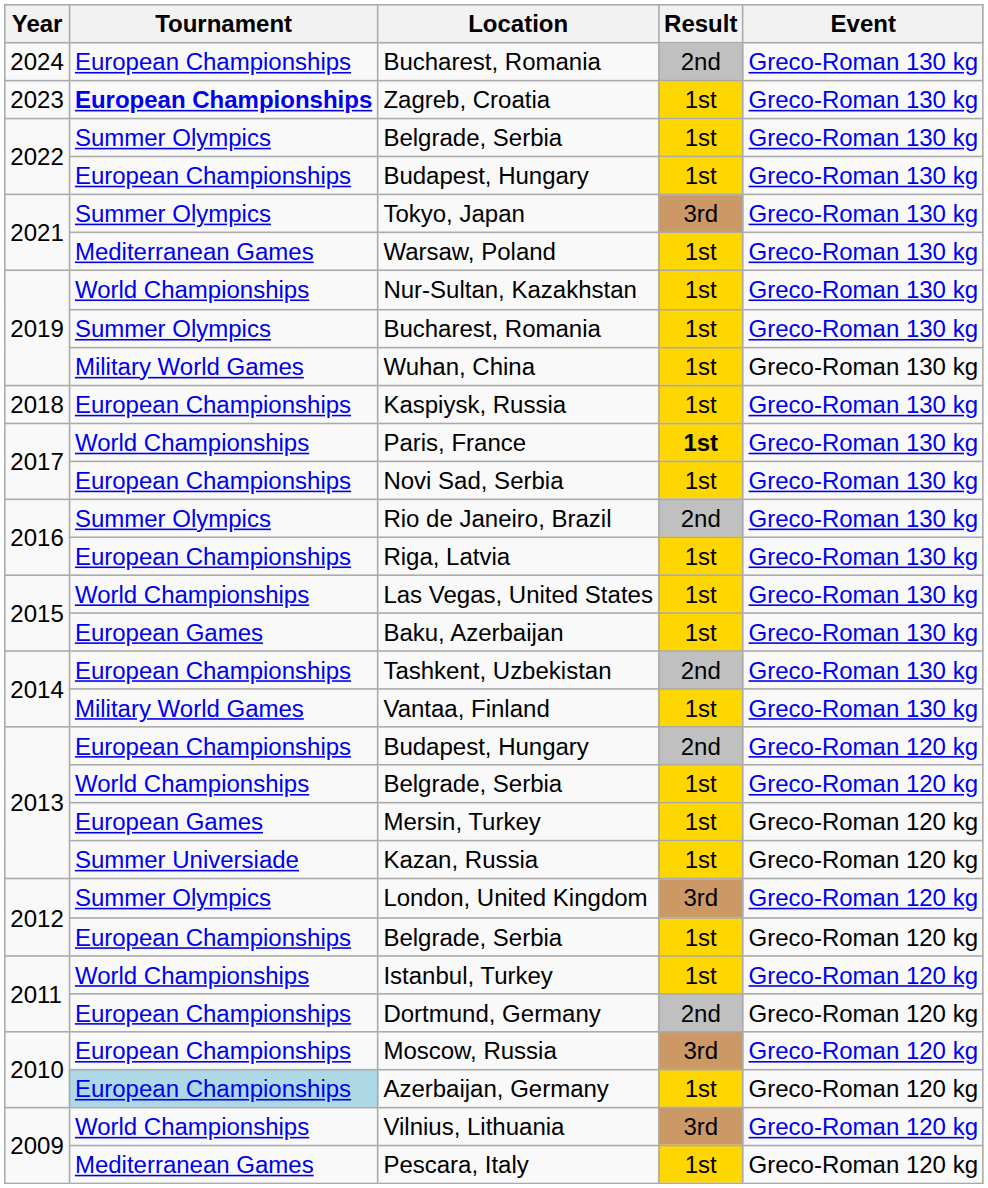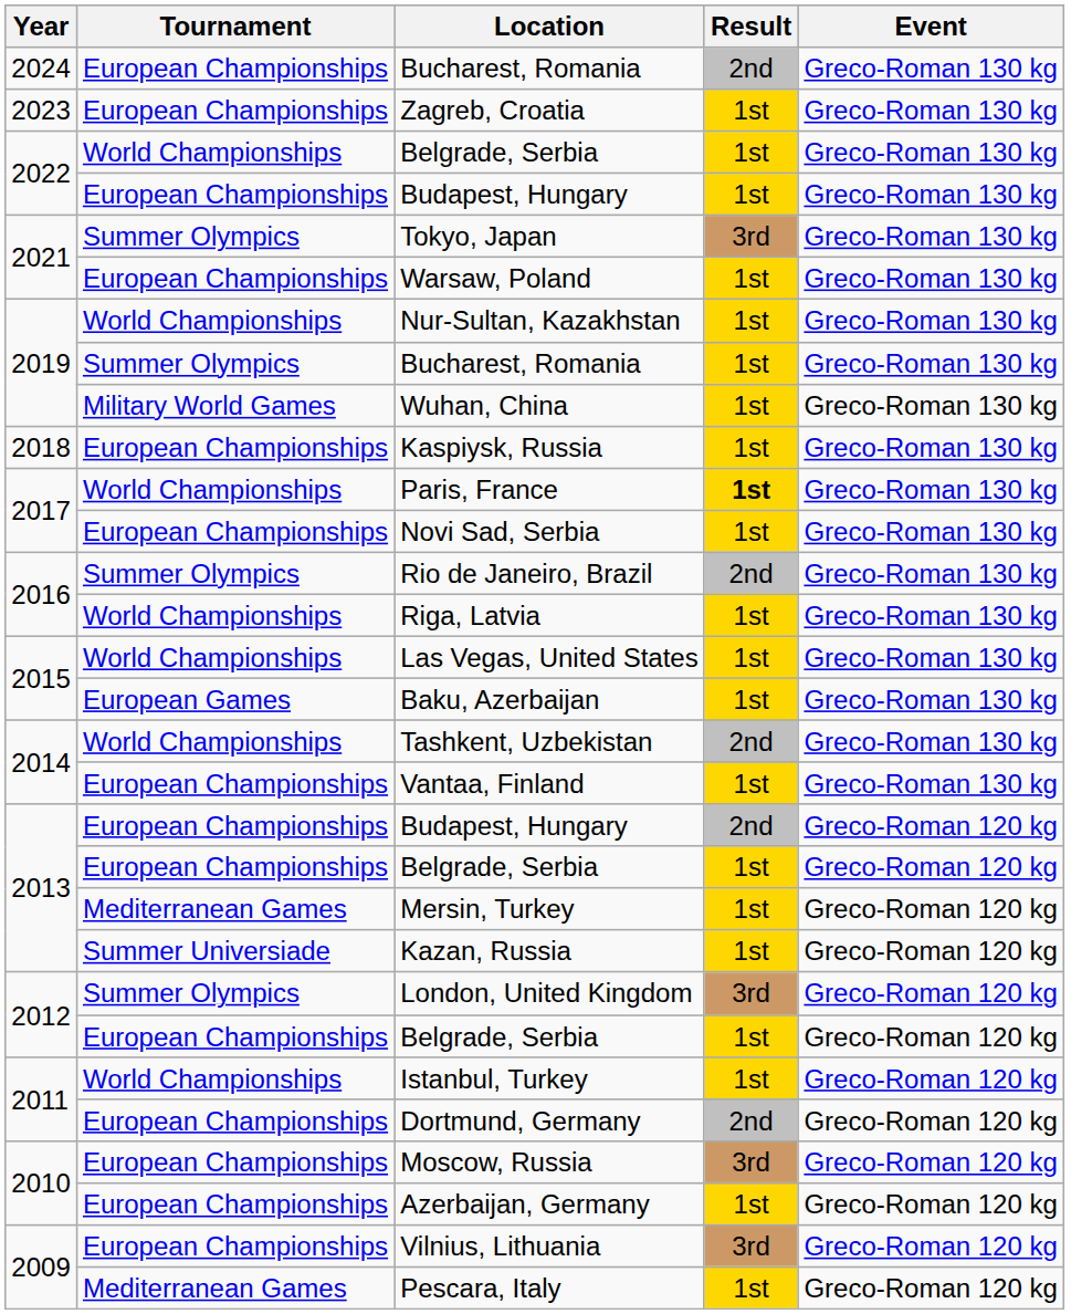Zagreb, Croatia | Tournament: bold -> normal
2022 / Belgrade, Serbia | Tournament: Summer Olympics -> World Championships
Warsaw, Poland | Tournament: Mediterranean Games -> European Championships
Riga, Latvia | Tournament: European Championships -> World Championships
Tashkent, Uzbekistan | Tournament: European Championships -> World Championships
Vantaa, Finland | Tournament: Military World Games -> European Championships
2013 / Belgrade, Serbia | Tournament: World Championships -> European Championships
Mersin, Turkey | Tournament: European Games -> Mediterranean Games
Azerbaijan, Germany | Tournament: lightblue background -> no background
Vilnius, Lithuania | Tournament: World Championships -> European Championships
